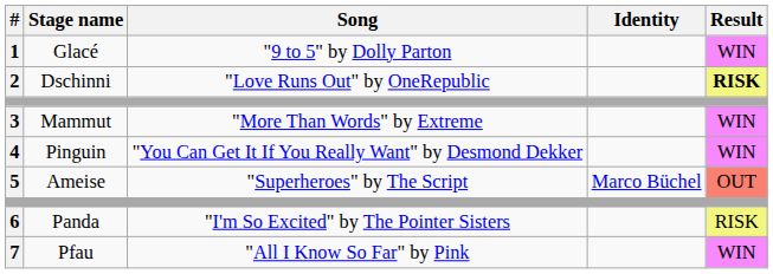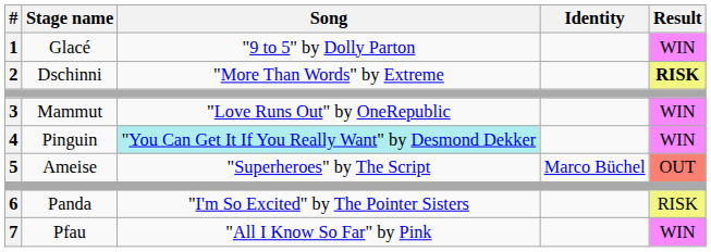2 | Song: "Love Runs Out" by OneRepublic -> "More Than Words" by Extreme
3 | Song: "More Than Words" by Extreme -> "Love Runs Out" by OneRepublic
4 | Song: no background -> paleturquoise background
